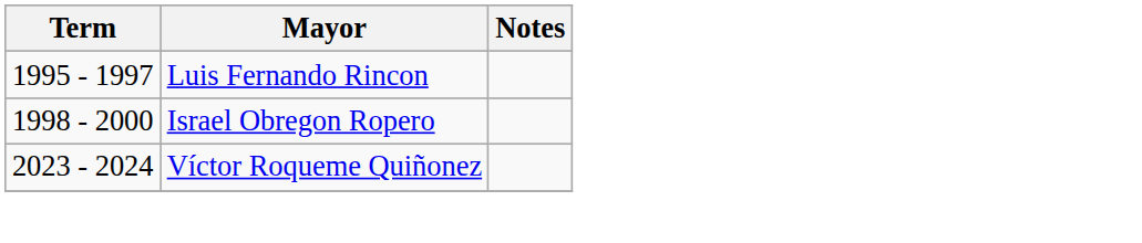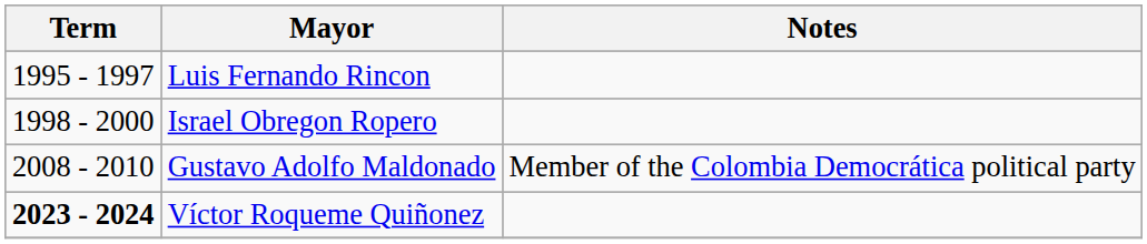+ row: 2008 - 2010 | Gustavo Adolfo Maldonado | Member of the Colombia Democrática political party
Víctor Roqueme Quiñonez | Term: normal -> bold
